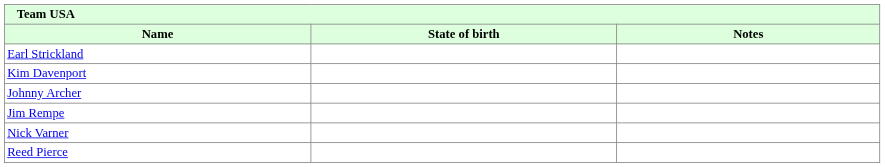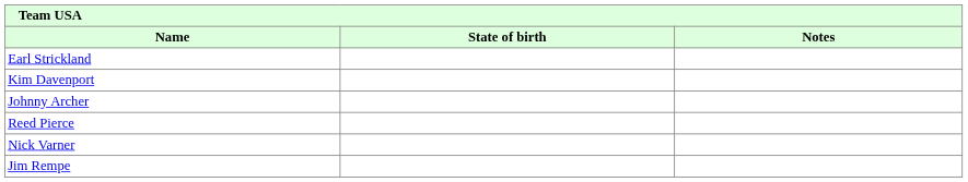rows swapped: Jim Rempe <-> Reed Pierce
